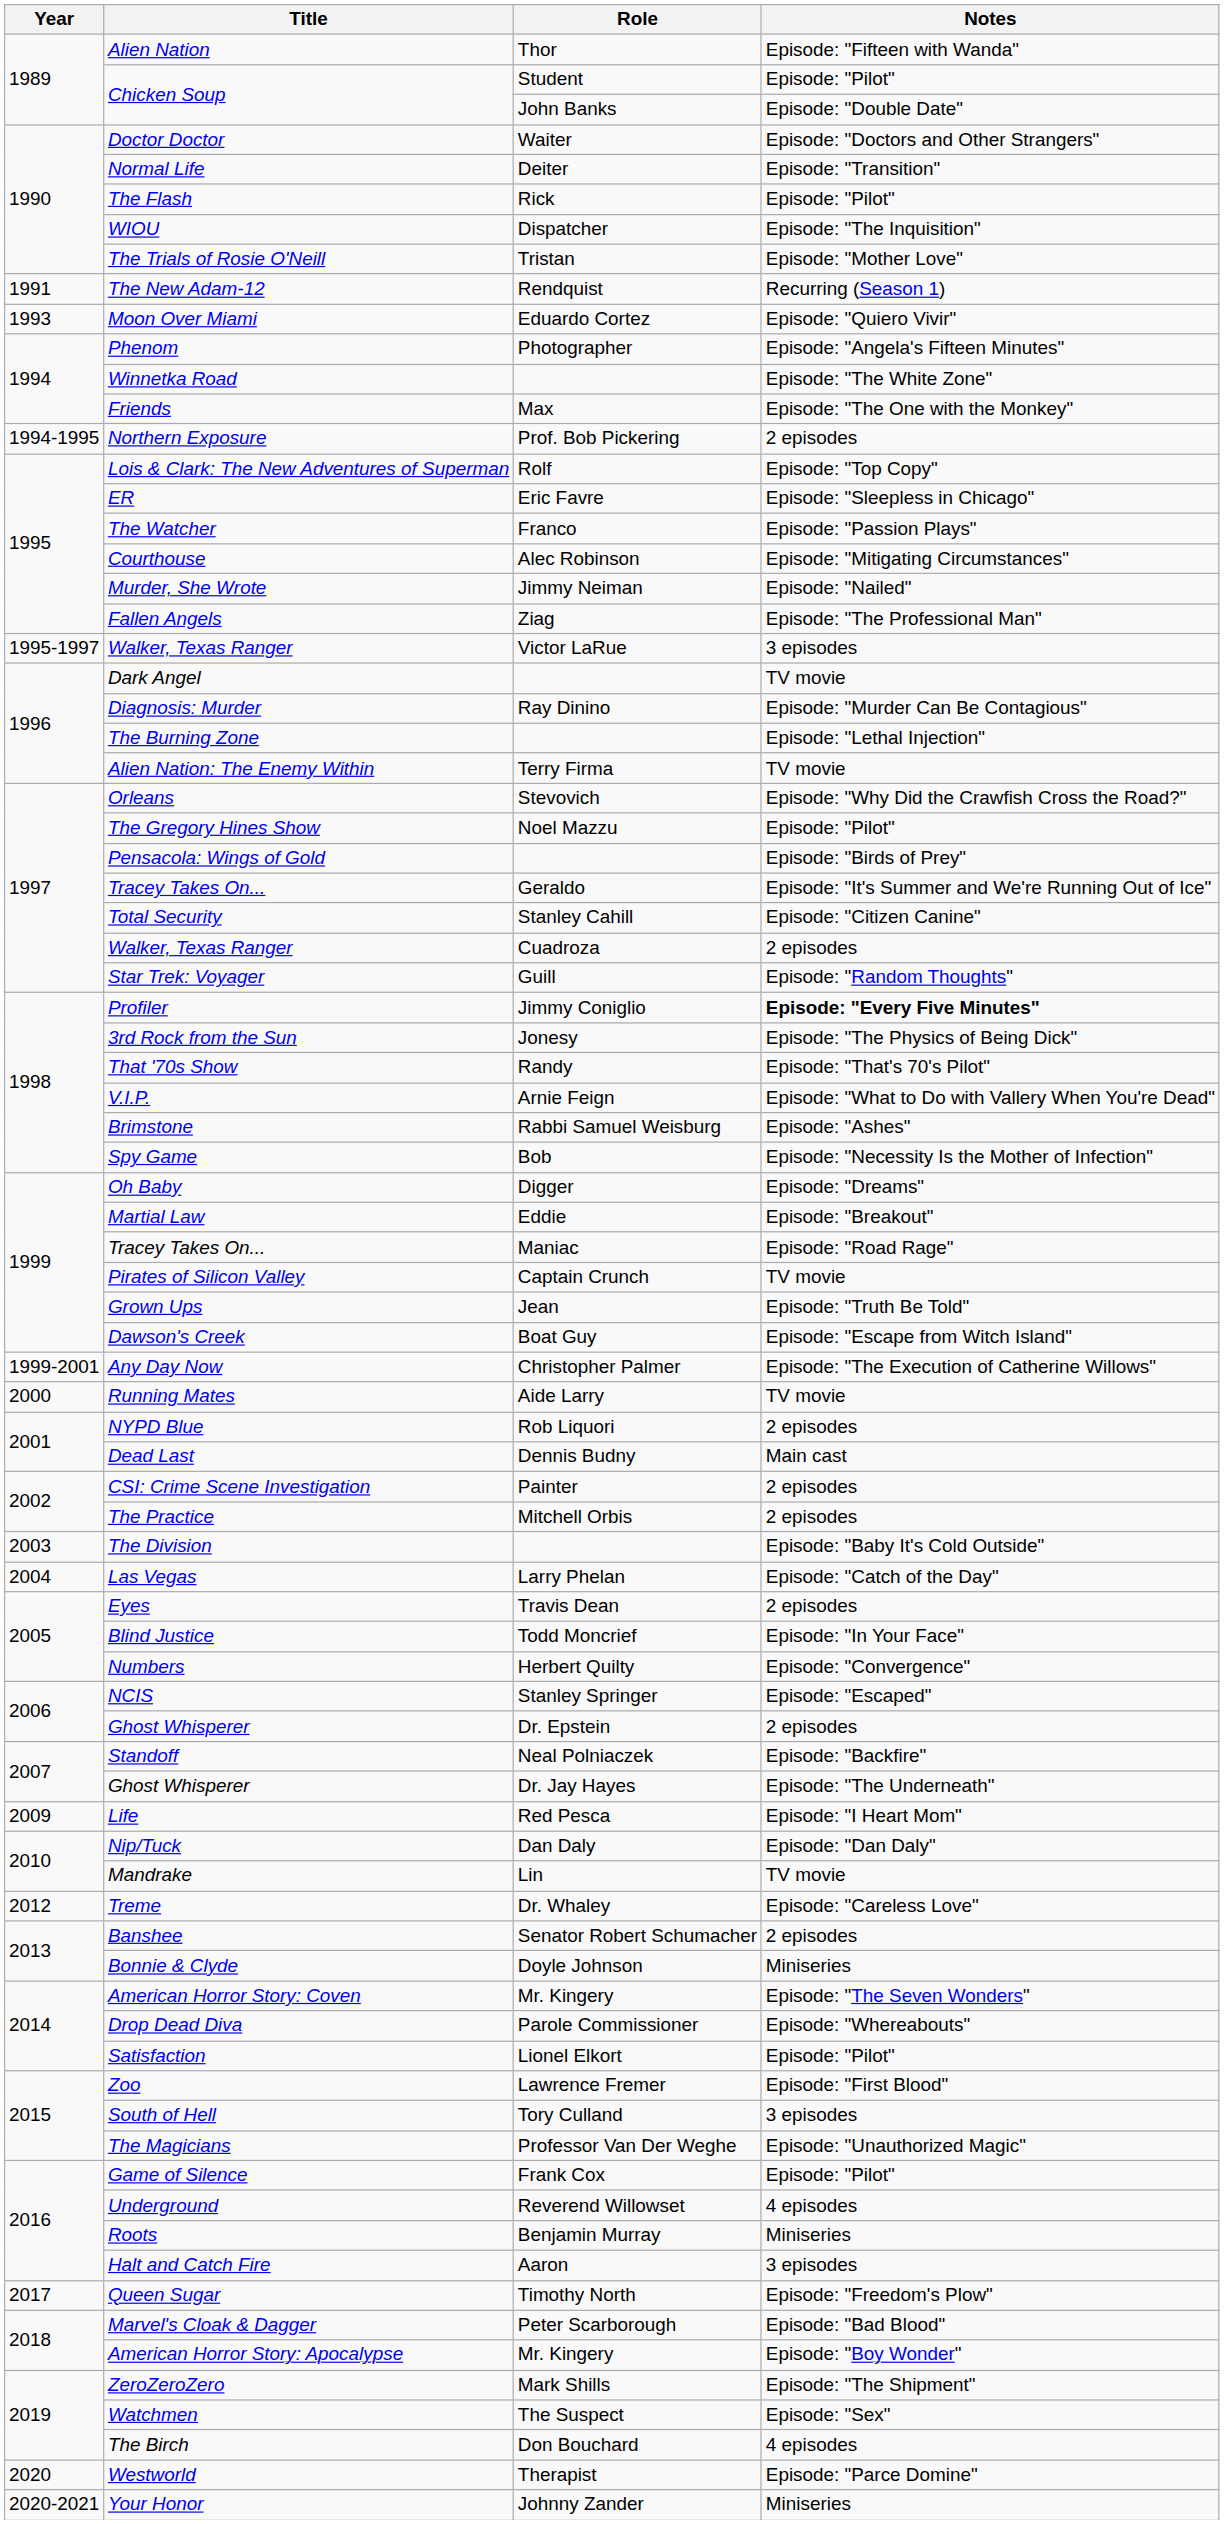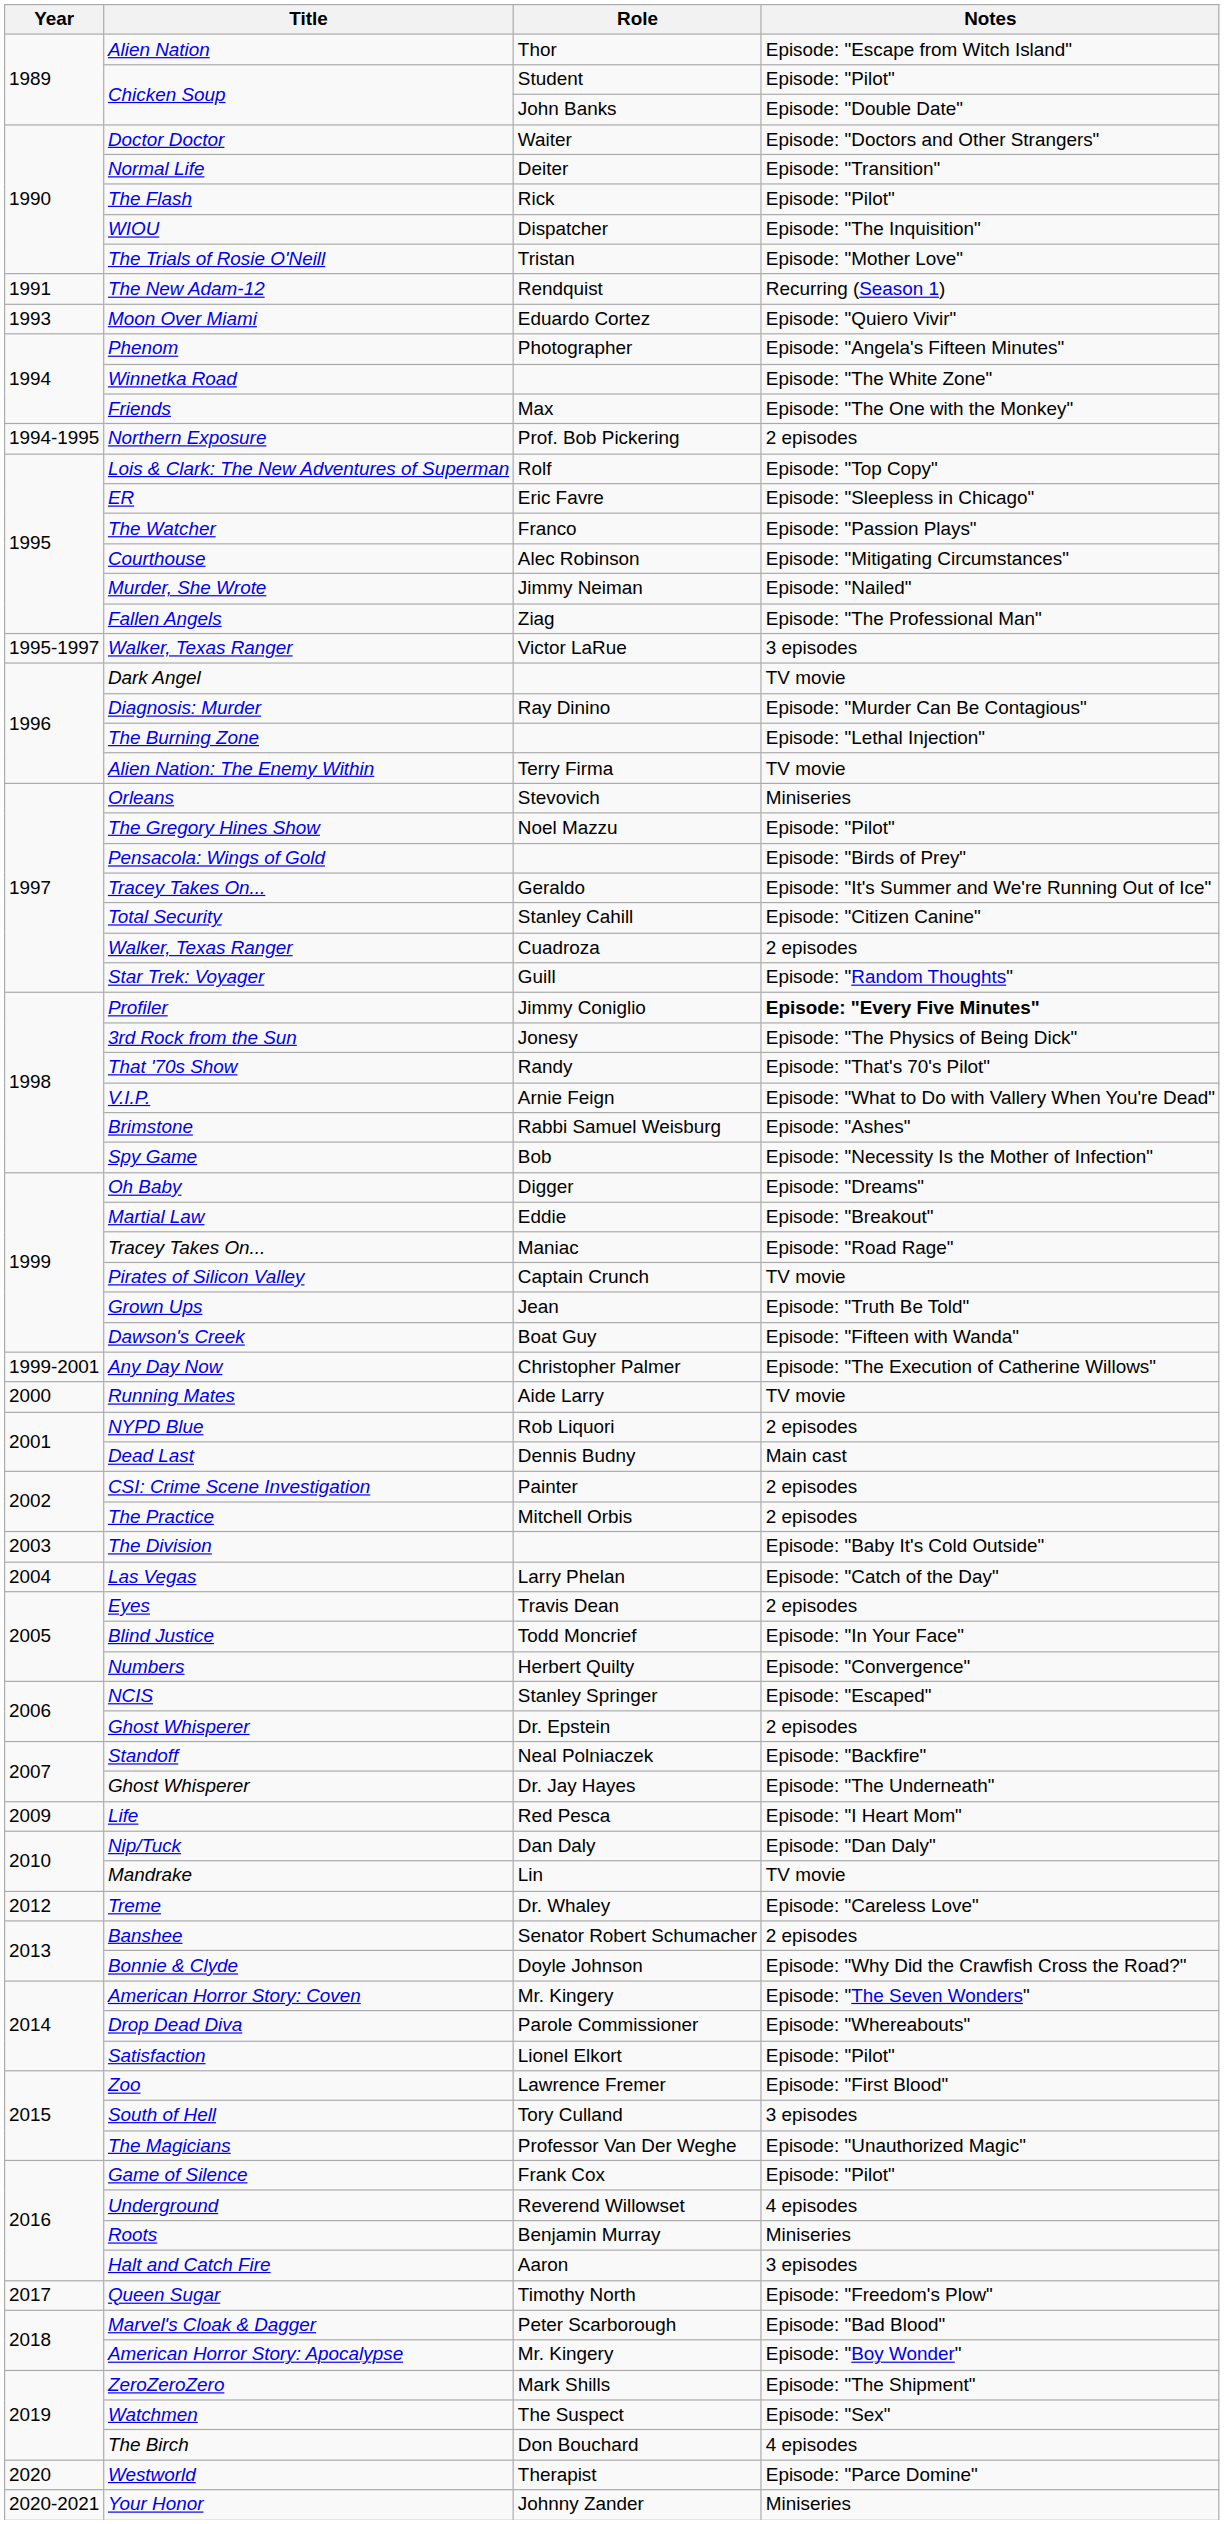Alien Nation | Notes: Episode: "Fifteen with Wanda" -> Episode: "Escape from Witch Island"
Orleans | Notes: Episode: "Why Did the Crawfish Cross the Road?" -> Miniseries
Dawson's Creek | Notes: Episode: "Escape from Witch Island" -> Episode: "Fifteen with Wanda"
Bonnie & Clyde | Notes: Miniseries -> Episode: "Why Did the Crawfish Cross the Road?"
